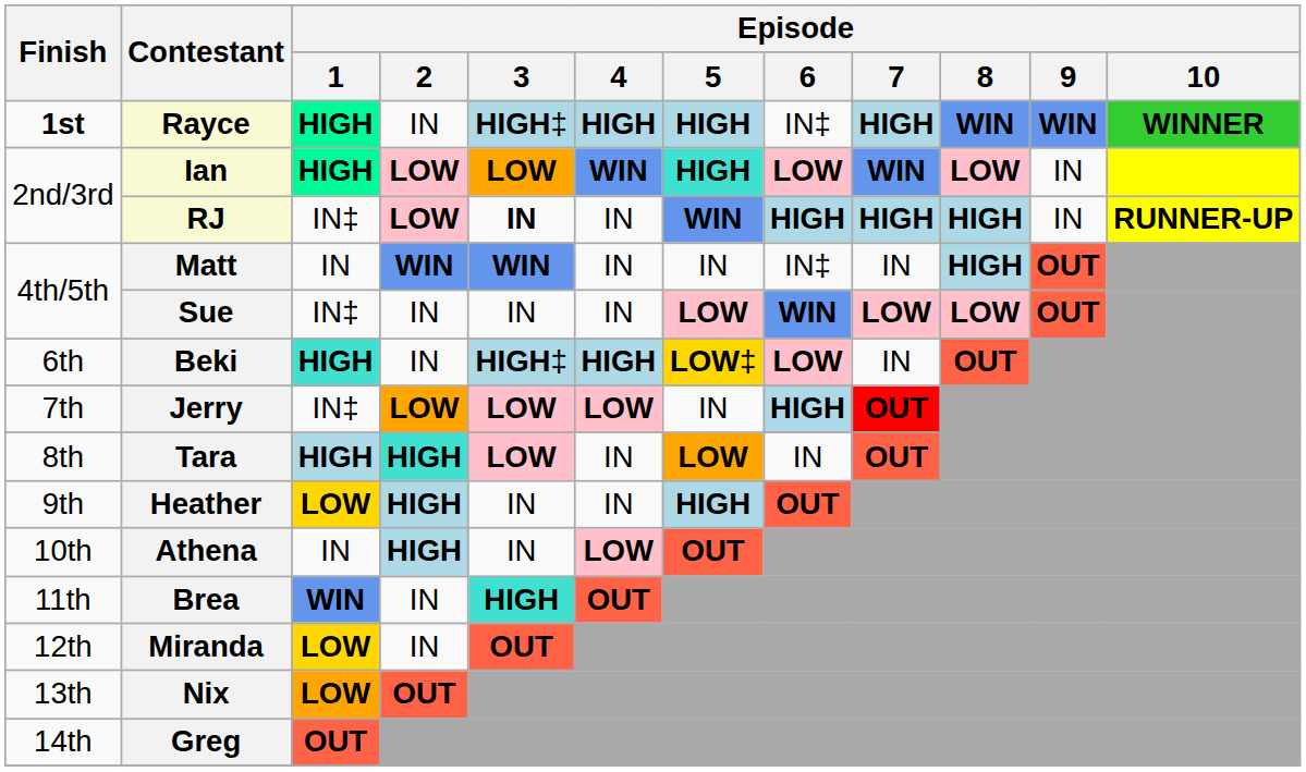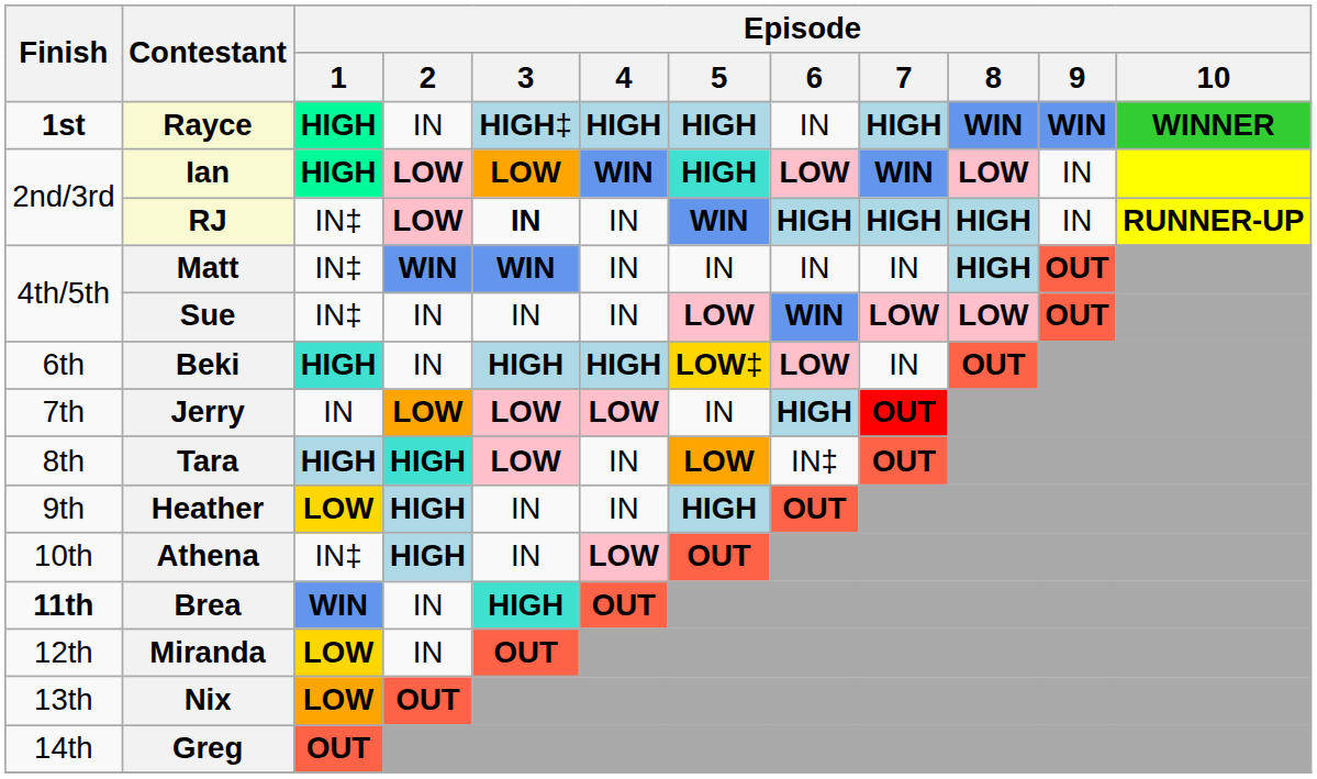Rayce | Episode / 6: IN‡ -> IN
Matt | Episode / 1: IN -> IN‡
Matt | Episode / 6: IN‡ -> IN
Beki | Episode / 3: HIGH‡ -> HIGH
Jerry | Episode / 1: IN‡ -> IN
Tara | Episode / 6: IN -> IN‡
Athena | Episode / 1: IN -> IN‡
Brea | Finish: normal -> bold
